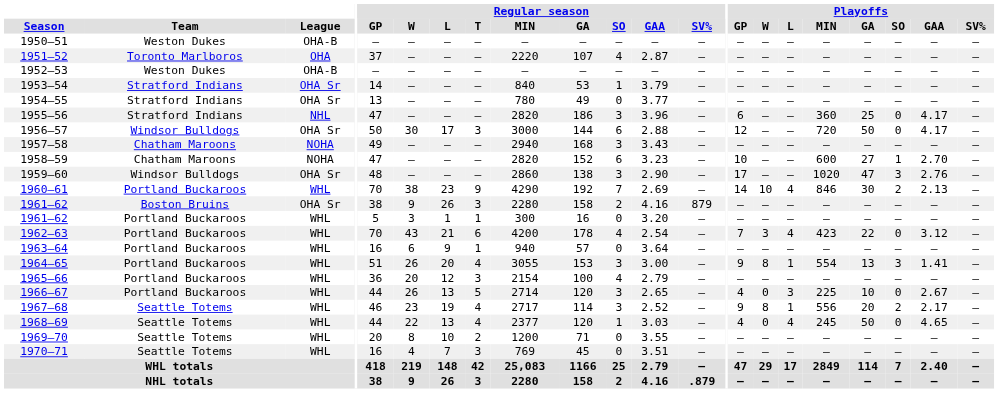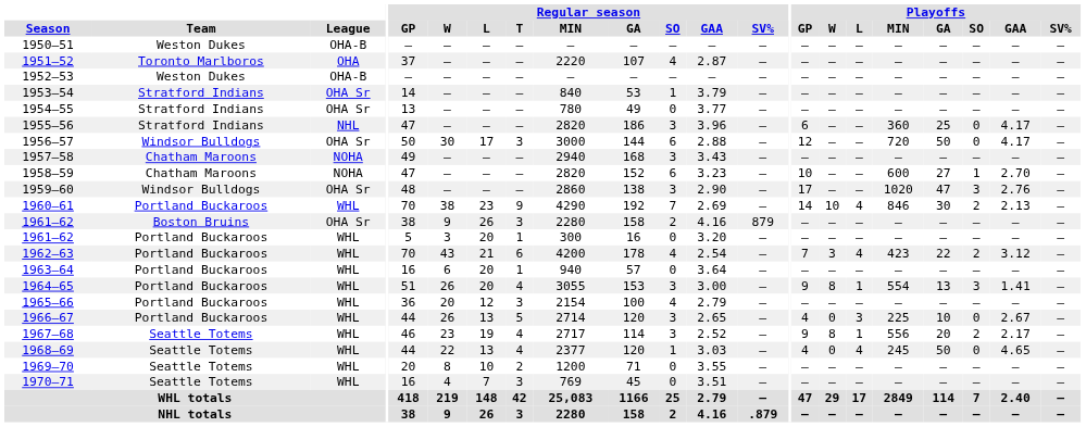1961–62 / Portland Buckaroos | Regular season / L: 1 -> 20
1962–63 | Playoffs / SO: 0 -> 2
1963–64 | Regular season / L: 9 -> 20
